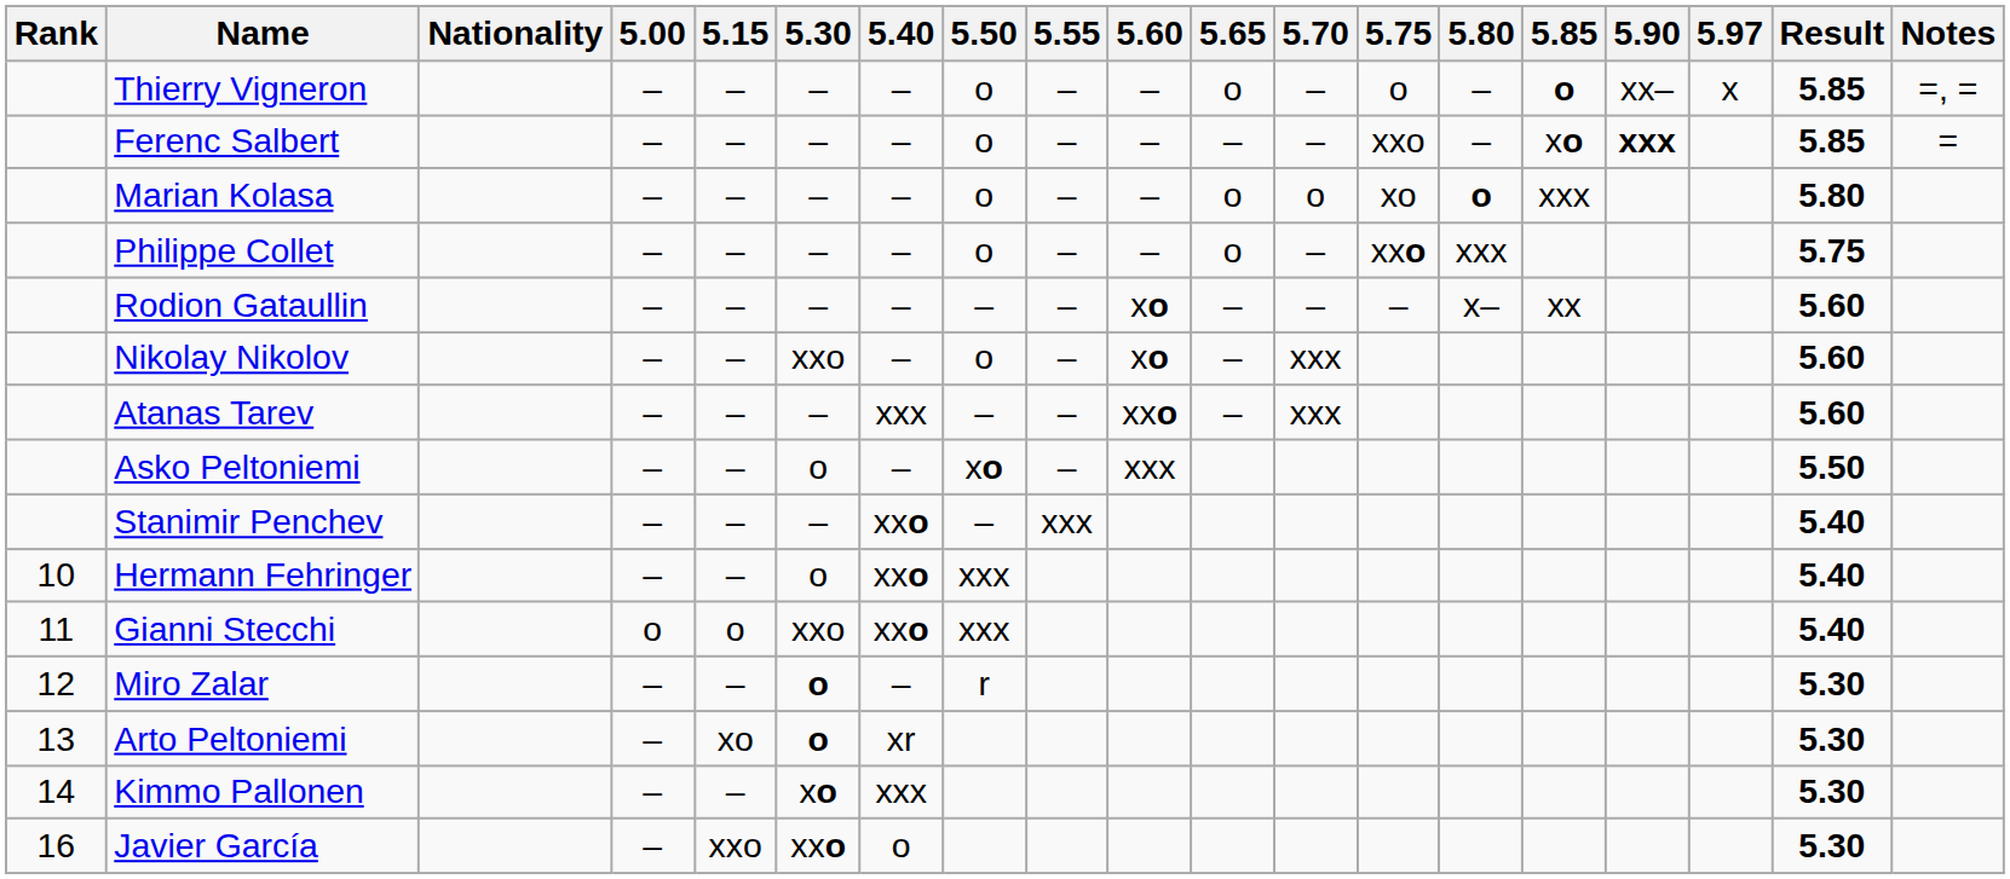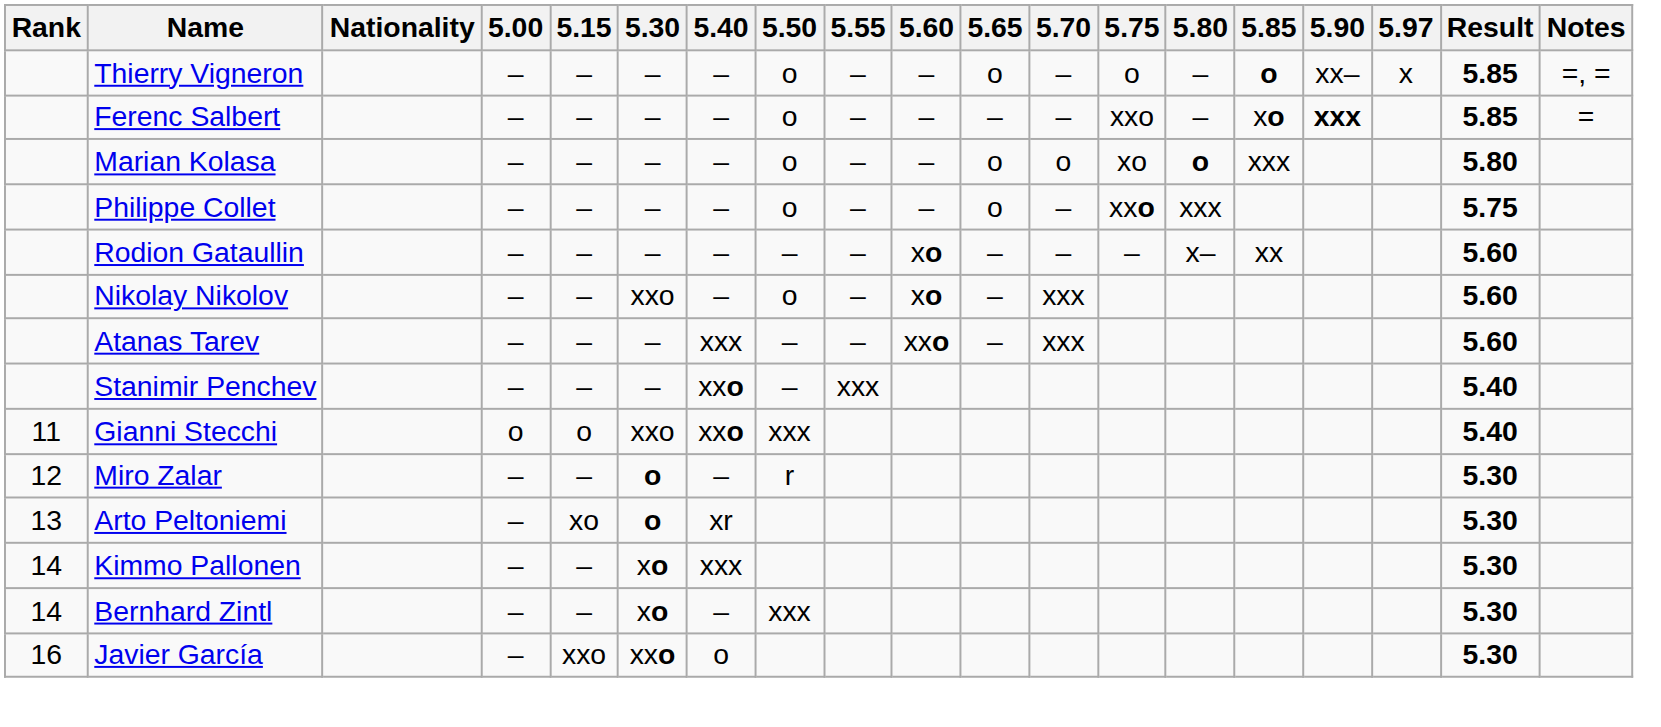- row: Asko Peltoniemi | – | – | o | – | xo | – | xxx | 5.50
- row: 10 | Hermann Fehringer | – | – | o | xxo | xxx | 5.40
+ row: 14 | Bernhard Zintl | – | – | xo | – | xxx | 5.30
